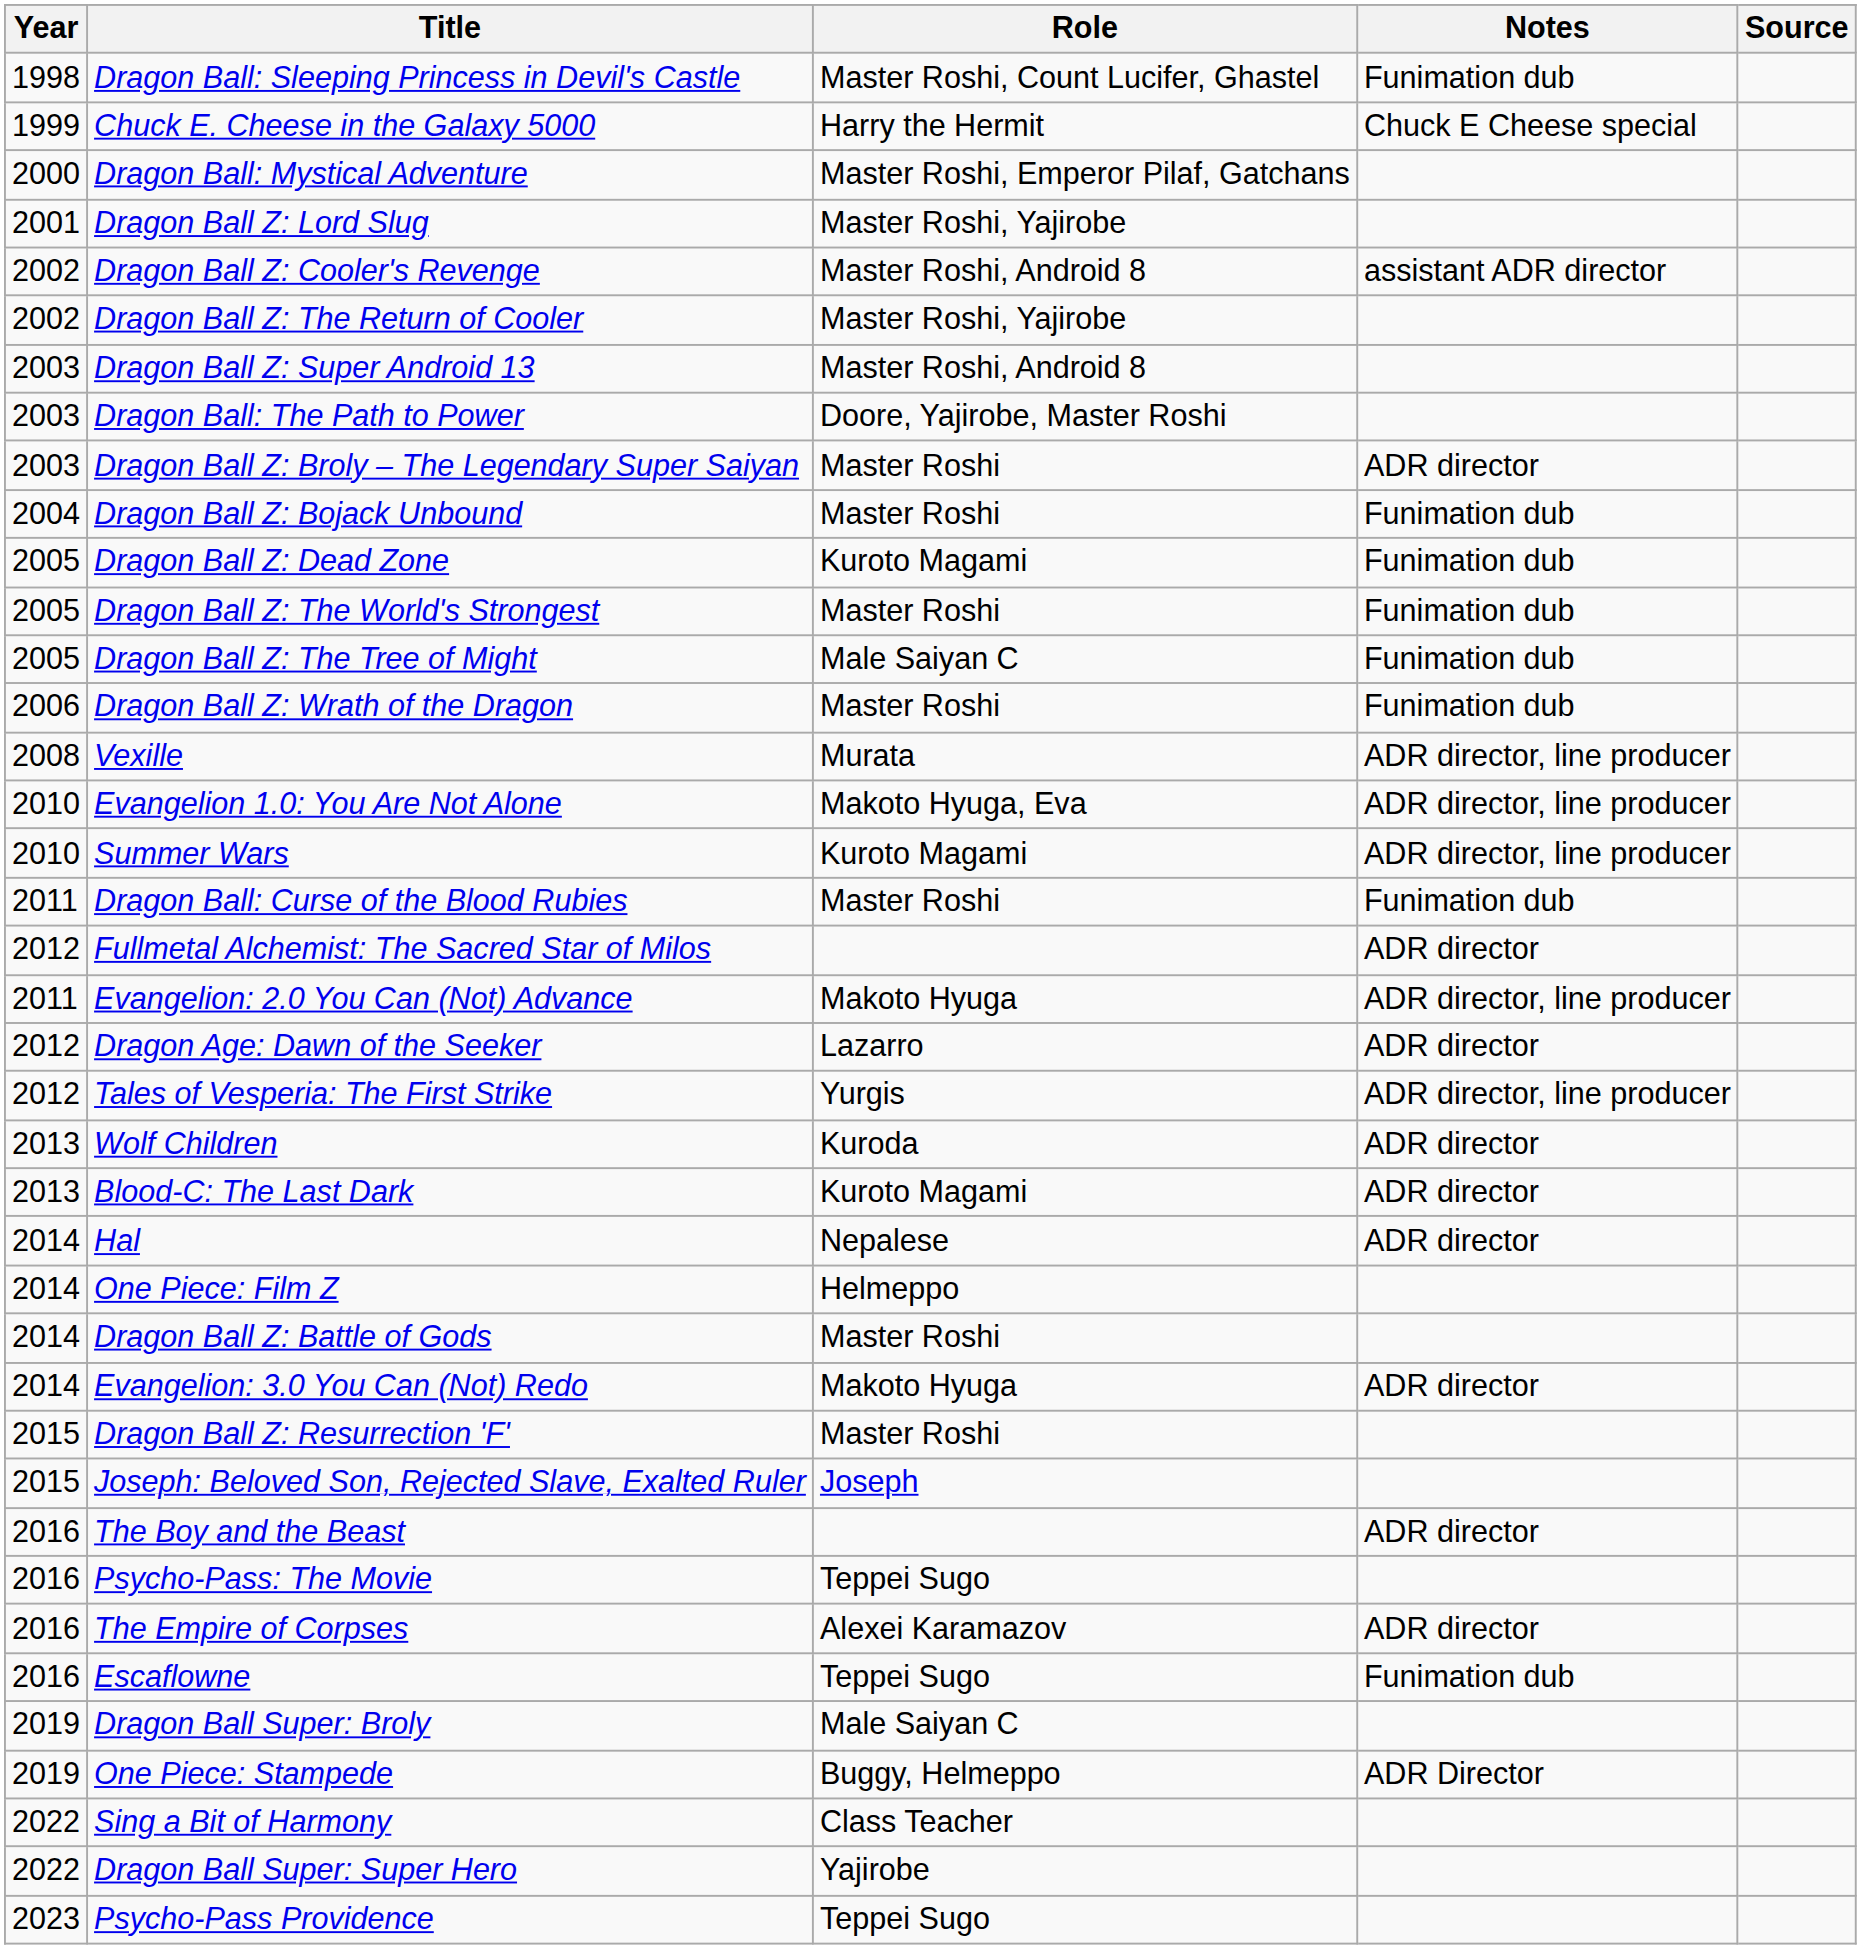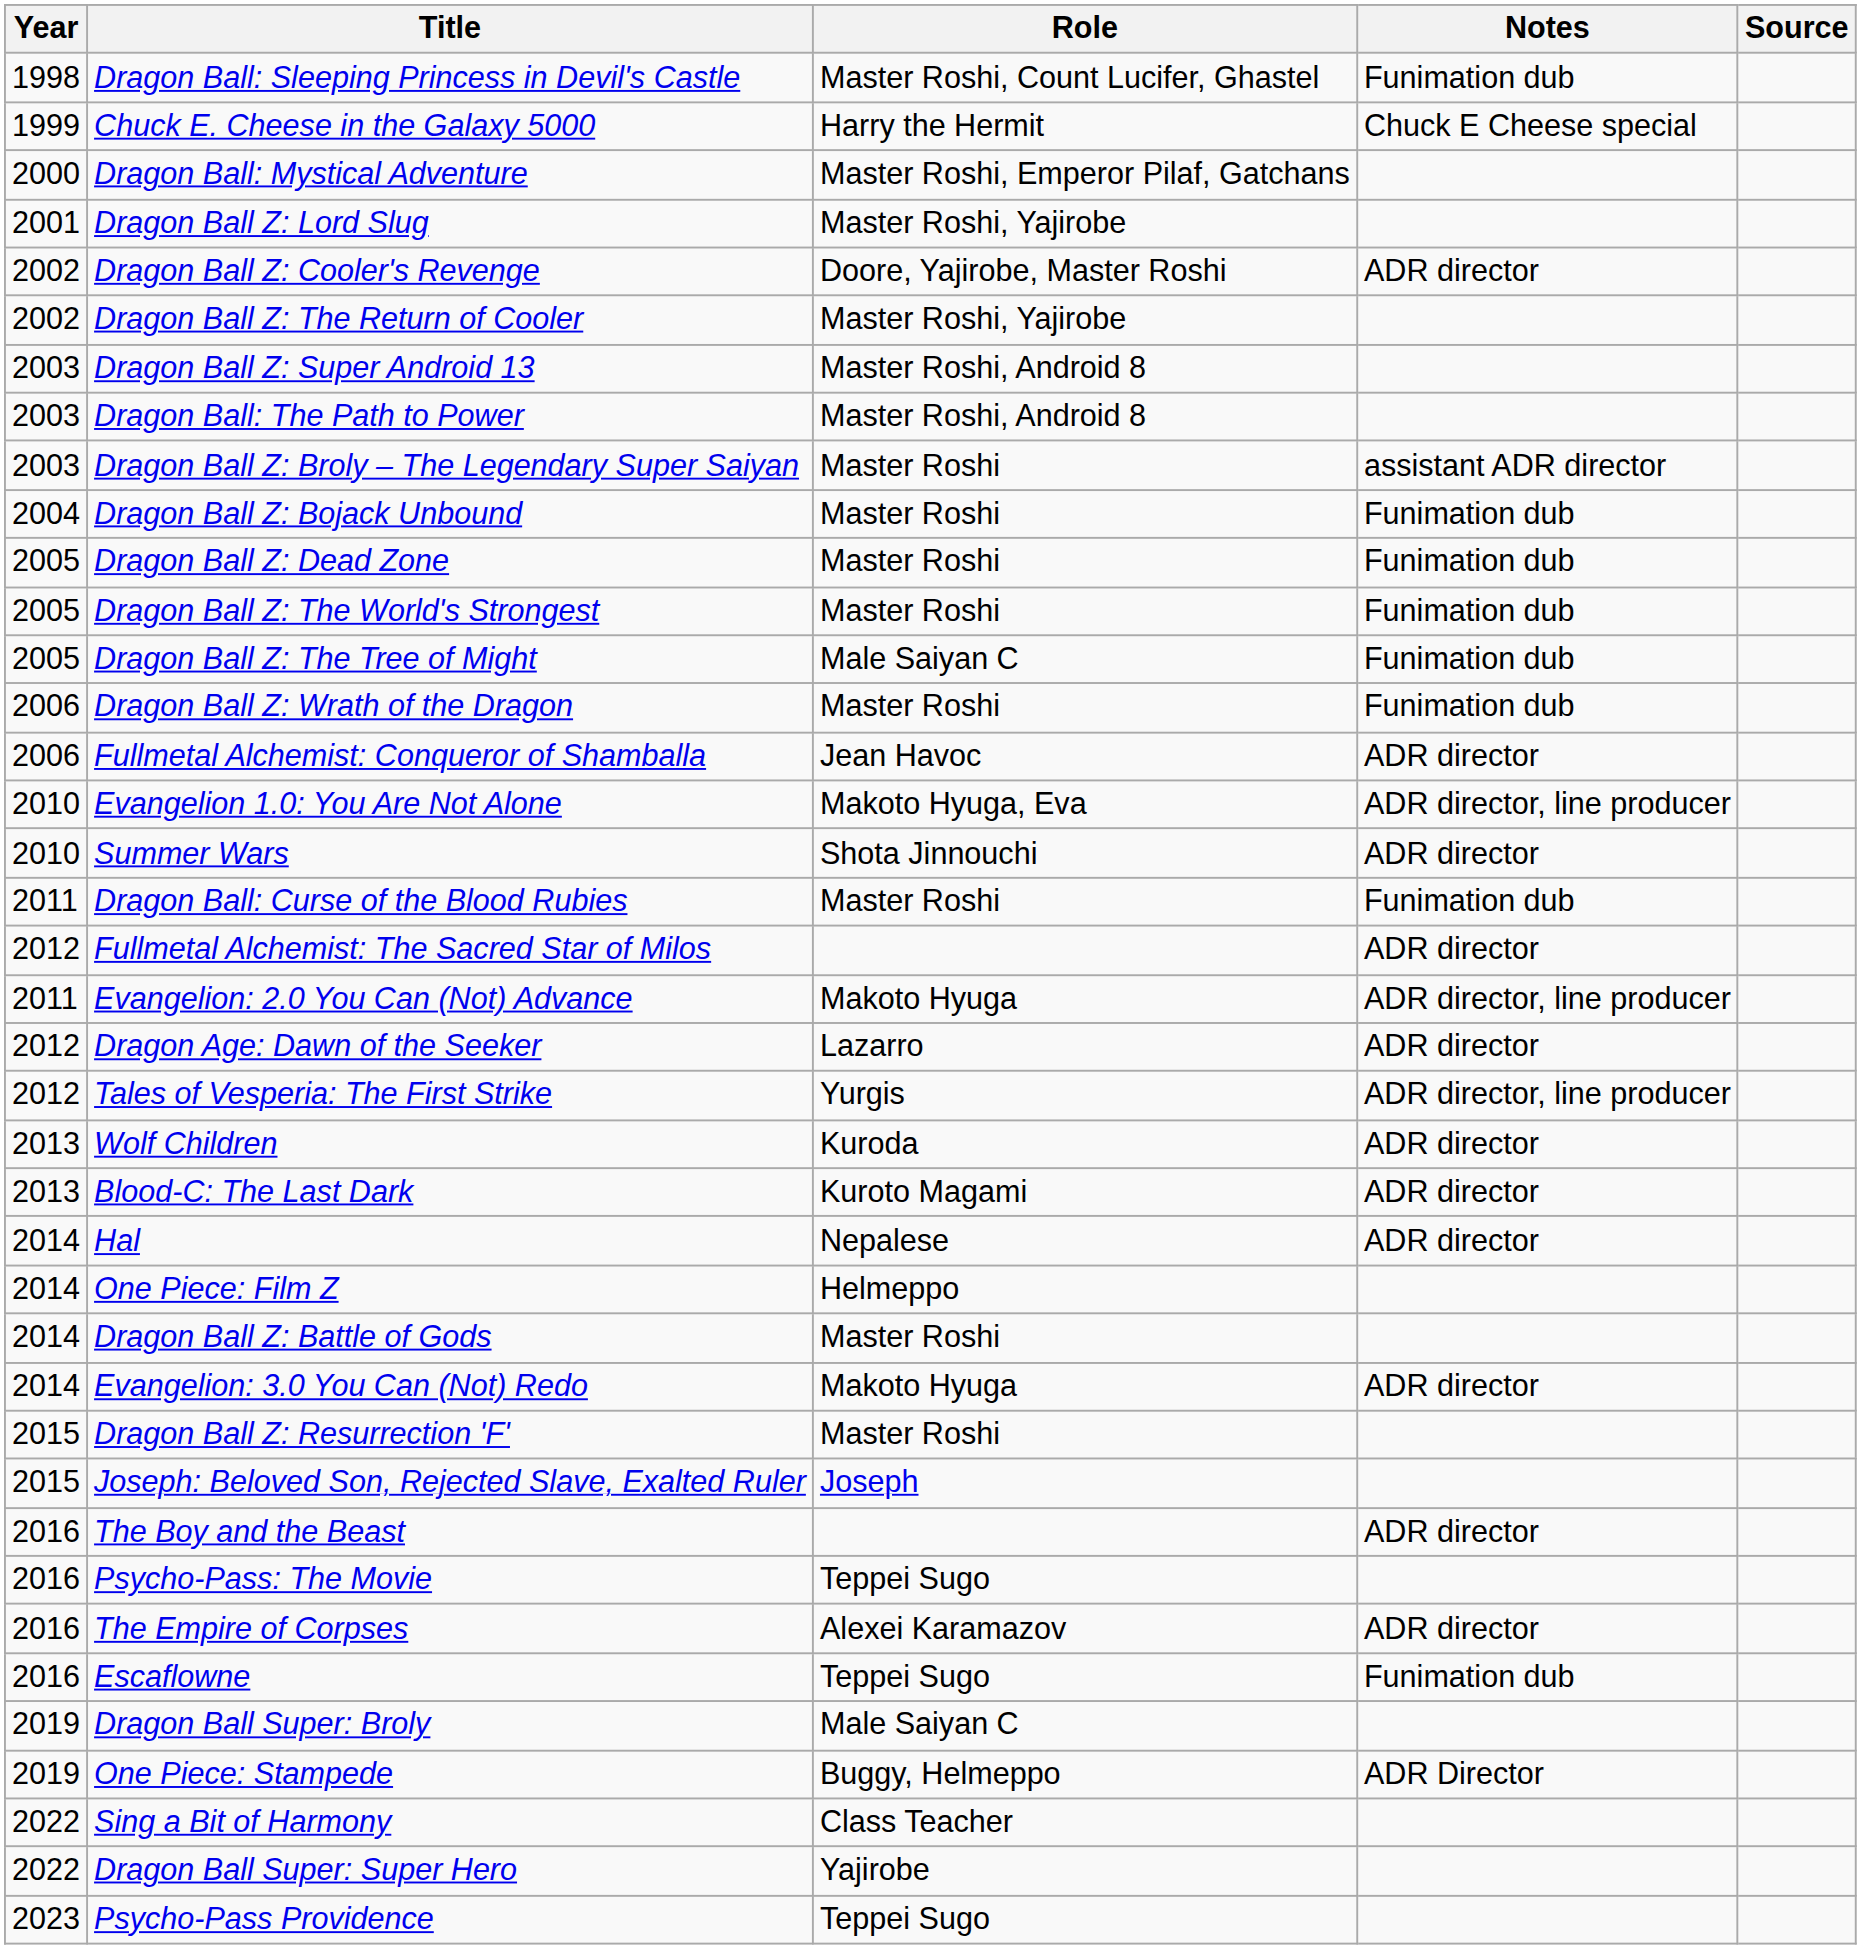Dragon Ball Z: Cooler's Revenge | Role: Master Roshi, Android 8 -> Doore, Yajirobe, Master Roshi
Dragon Ball Z: Cooler's Revenge | Notes: assistant ADR director -> ADR director
Dragon Ball: The Path to Power | Role: Doore, Yajirobe, Master Roshi -> Master Roshi, Android 8
Dragon Ball Z: Broly – The Legendary Super Saiyan | Notes: ADR director -> assistant ADR director
Dragon Ball Z: Dead Zone | Role: Kuroto Magami -> Master Roshi
+ row: 2006 | Fullmetal Alchemist: Conqueror of Shamballa | Jean Havoc | ADR director
- row: 2008 | Vexille | Murata | ADR director, line producer
Summer Wars | Role: Kuroto Magami -> Shota Jinnouchi
Summer Wars | Notes: ADR director, line producer -> ADR director
